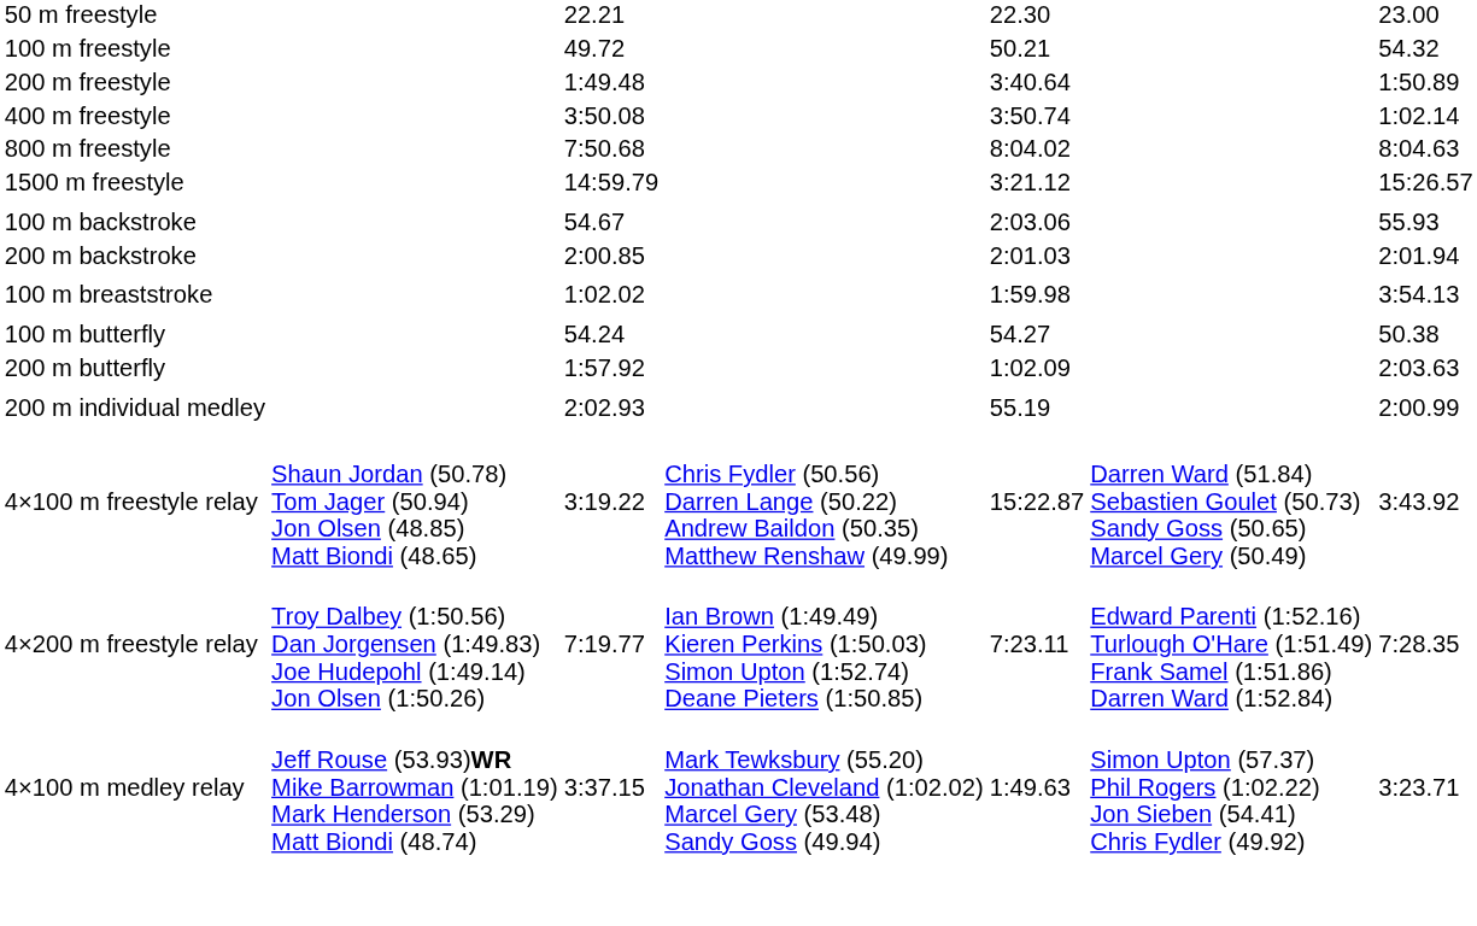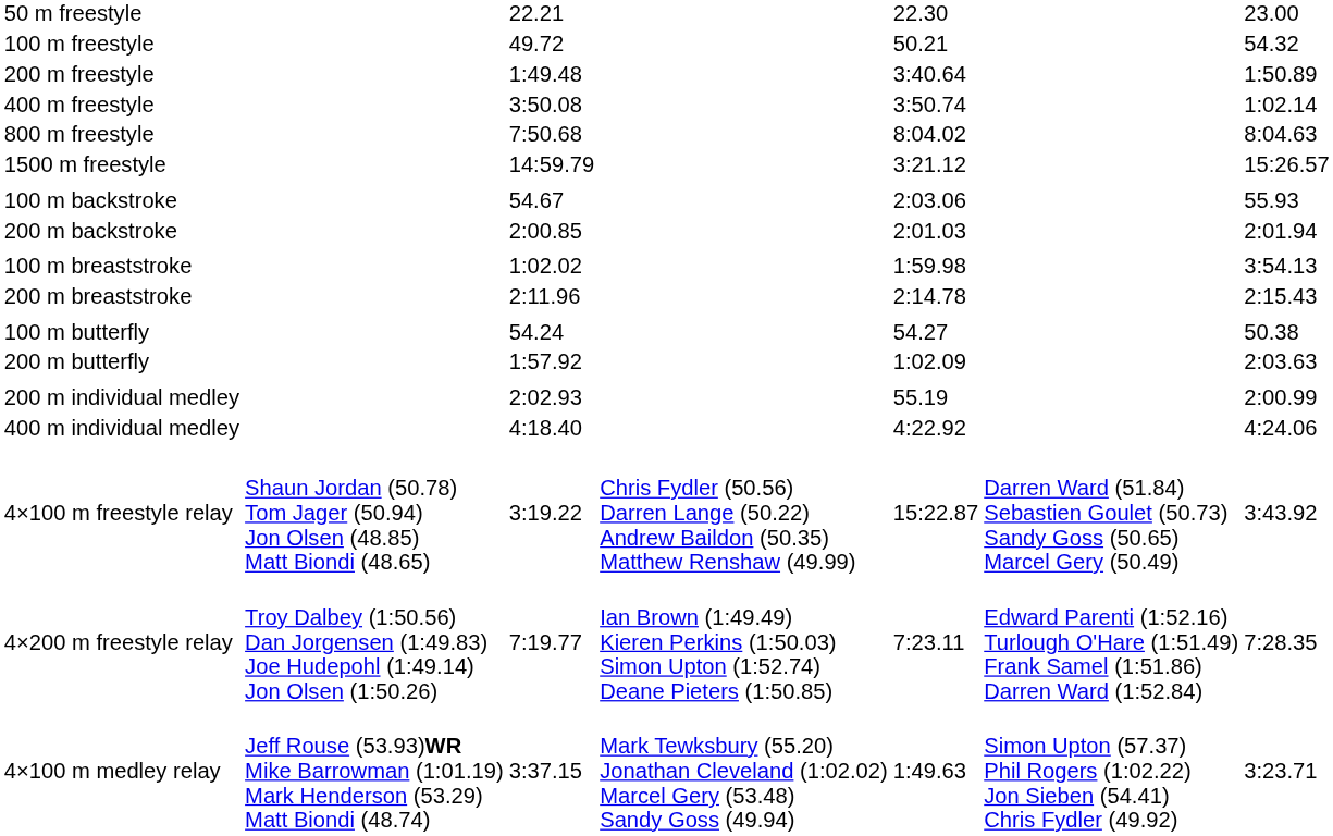+ row: 200 m breaststroke | 2:11.96 | 2:14.78 | 2:15.43
+ row: 400 m individual medley | 4:18.40 | 4:22.92 | 4:24.06
